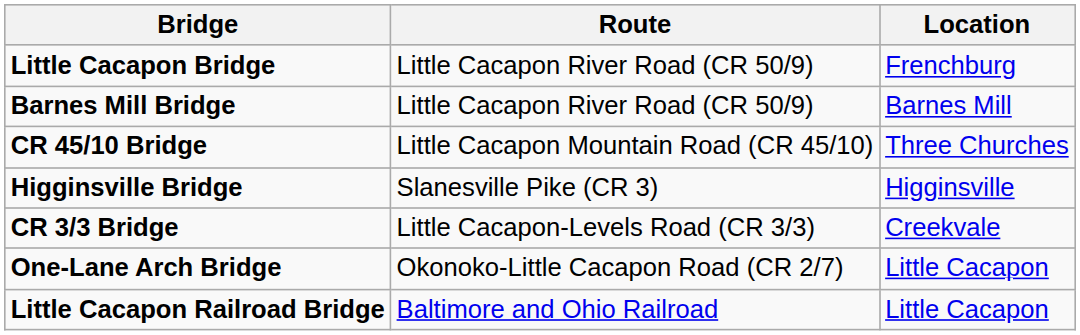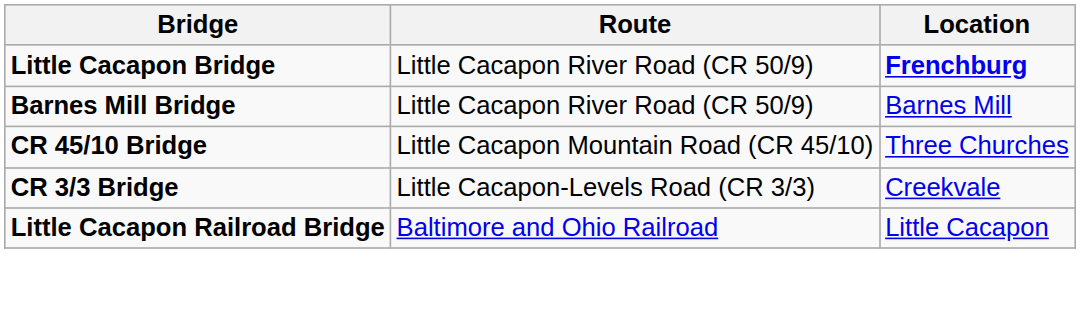Little Cacapon Bridge | Location: normal -> bold
- row: Higginsville Bridge | Slanesville Pike (CR 3) | Higginsville
- row: One-Lane Arch Bridge | Okonoko-Little Cacapon Road (CR 2/7) | Little Cacapon
